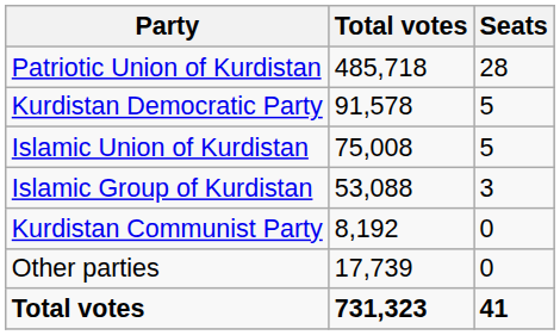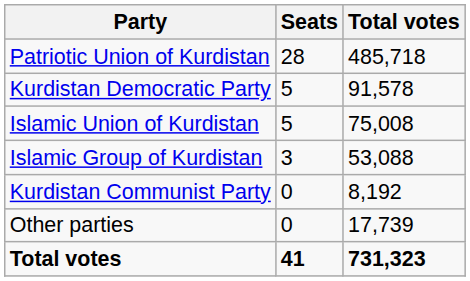columns swapped: Total votes <-> Seats
